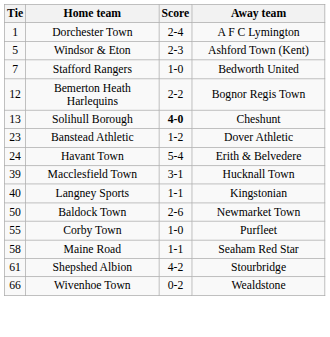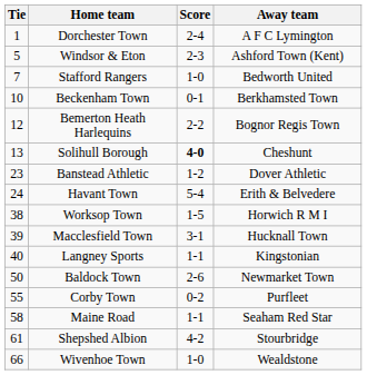+ row: 10 | Beckenham Town | 0-1 | Berkhamsted Town
+ row: 38 | Worksop Town | 1-5 | Horwich R M I
Corby Town | Score: 1-0 -> 0-2
Wivenhoe Town | Score: 0-2 -> 1-0
